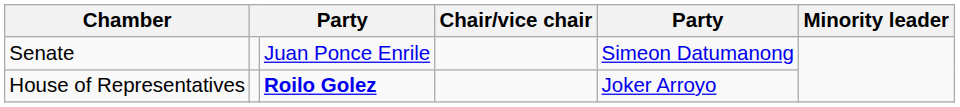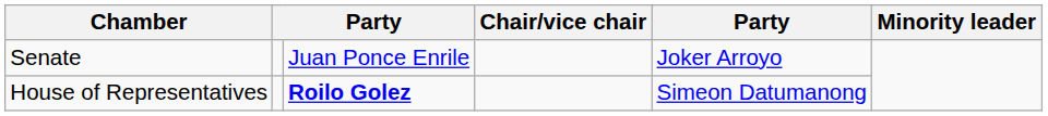Senate | column 5: Simeon Datumanong -> Joker Arroyo
House of Representatives | column 5: Joker Arroyo -> Simeon Datumanong
